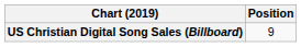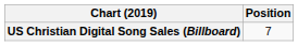US Christian Digital Song Sales (Billboard) | Position: 9 -> 7
